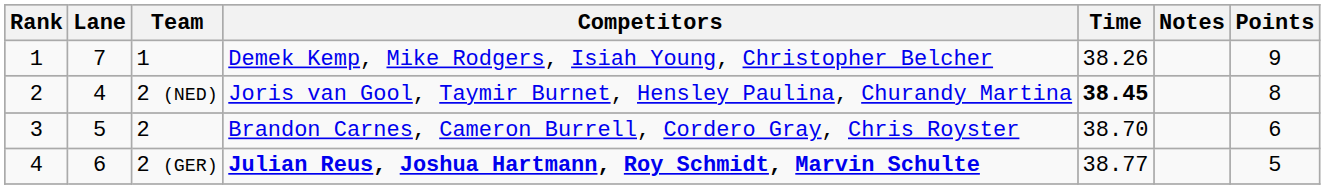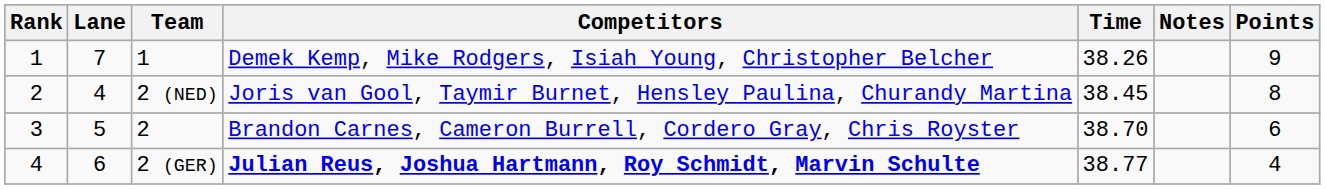2 (NED) | Time: bold -> normal
2 (GER) | Points: 5 -> 4
